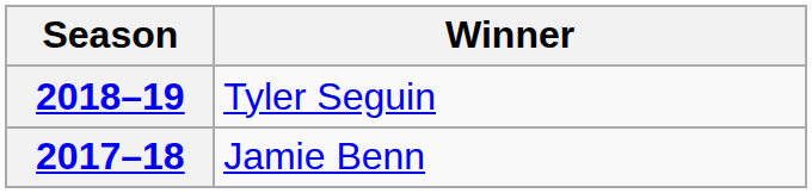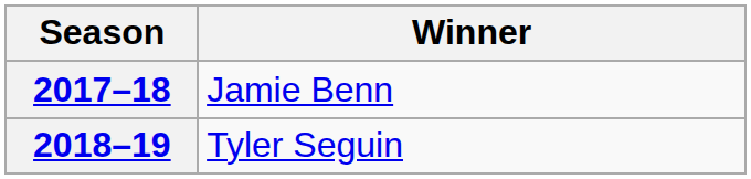rows swapped: 2017–18 <-> 2018–19
